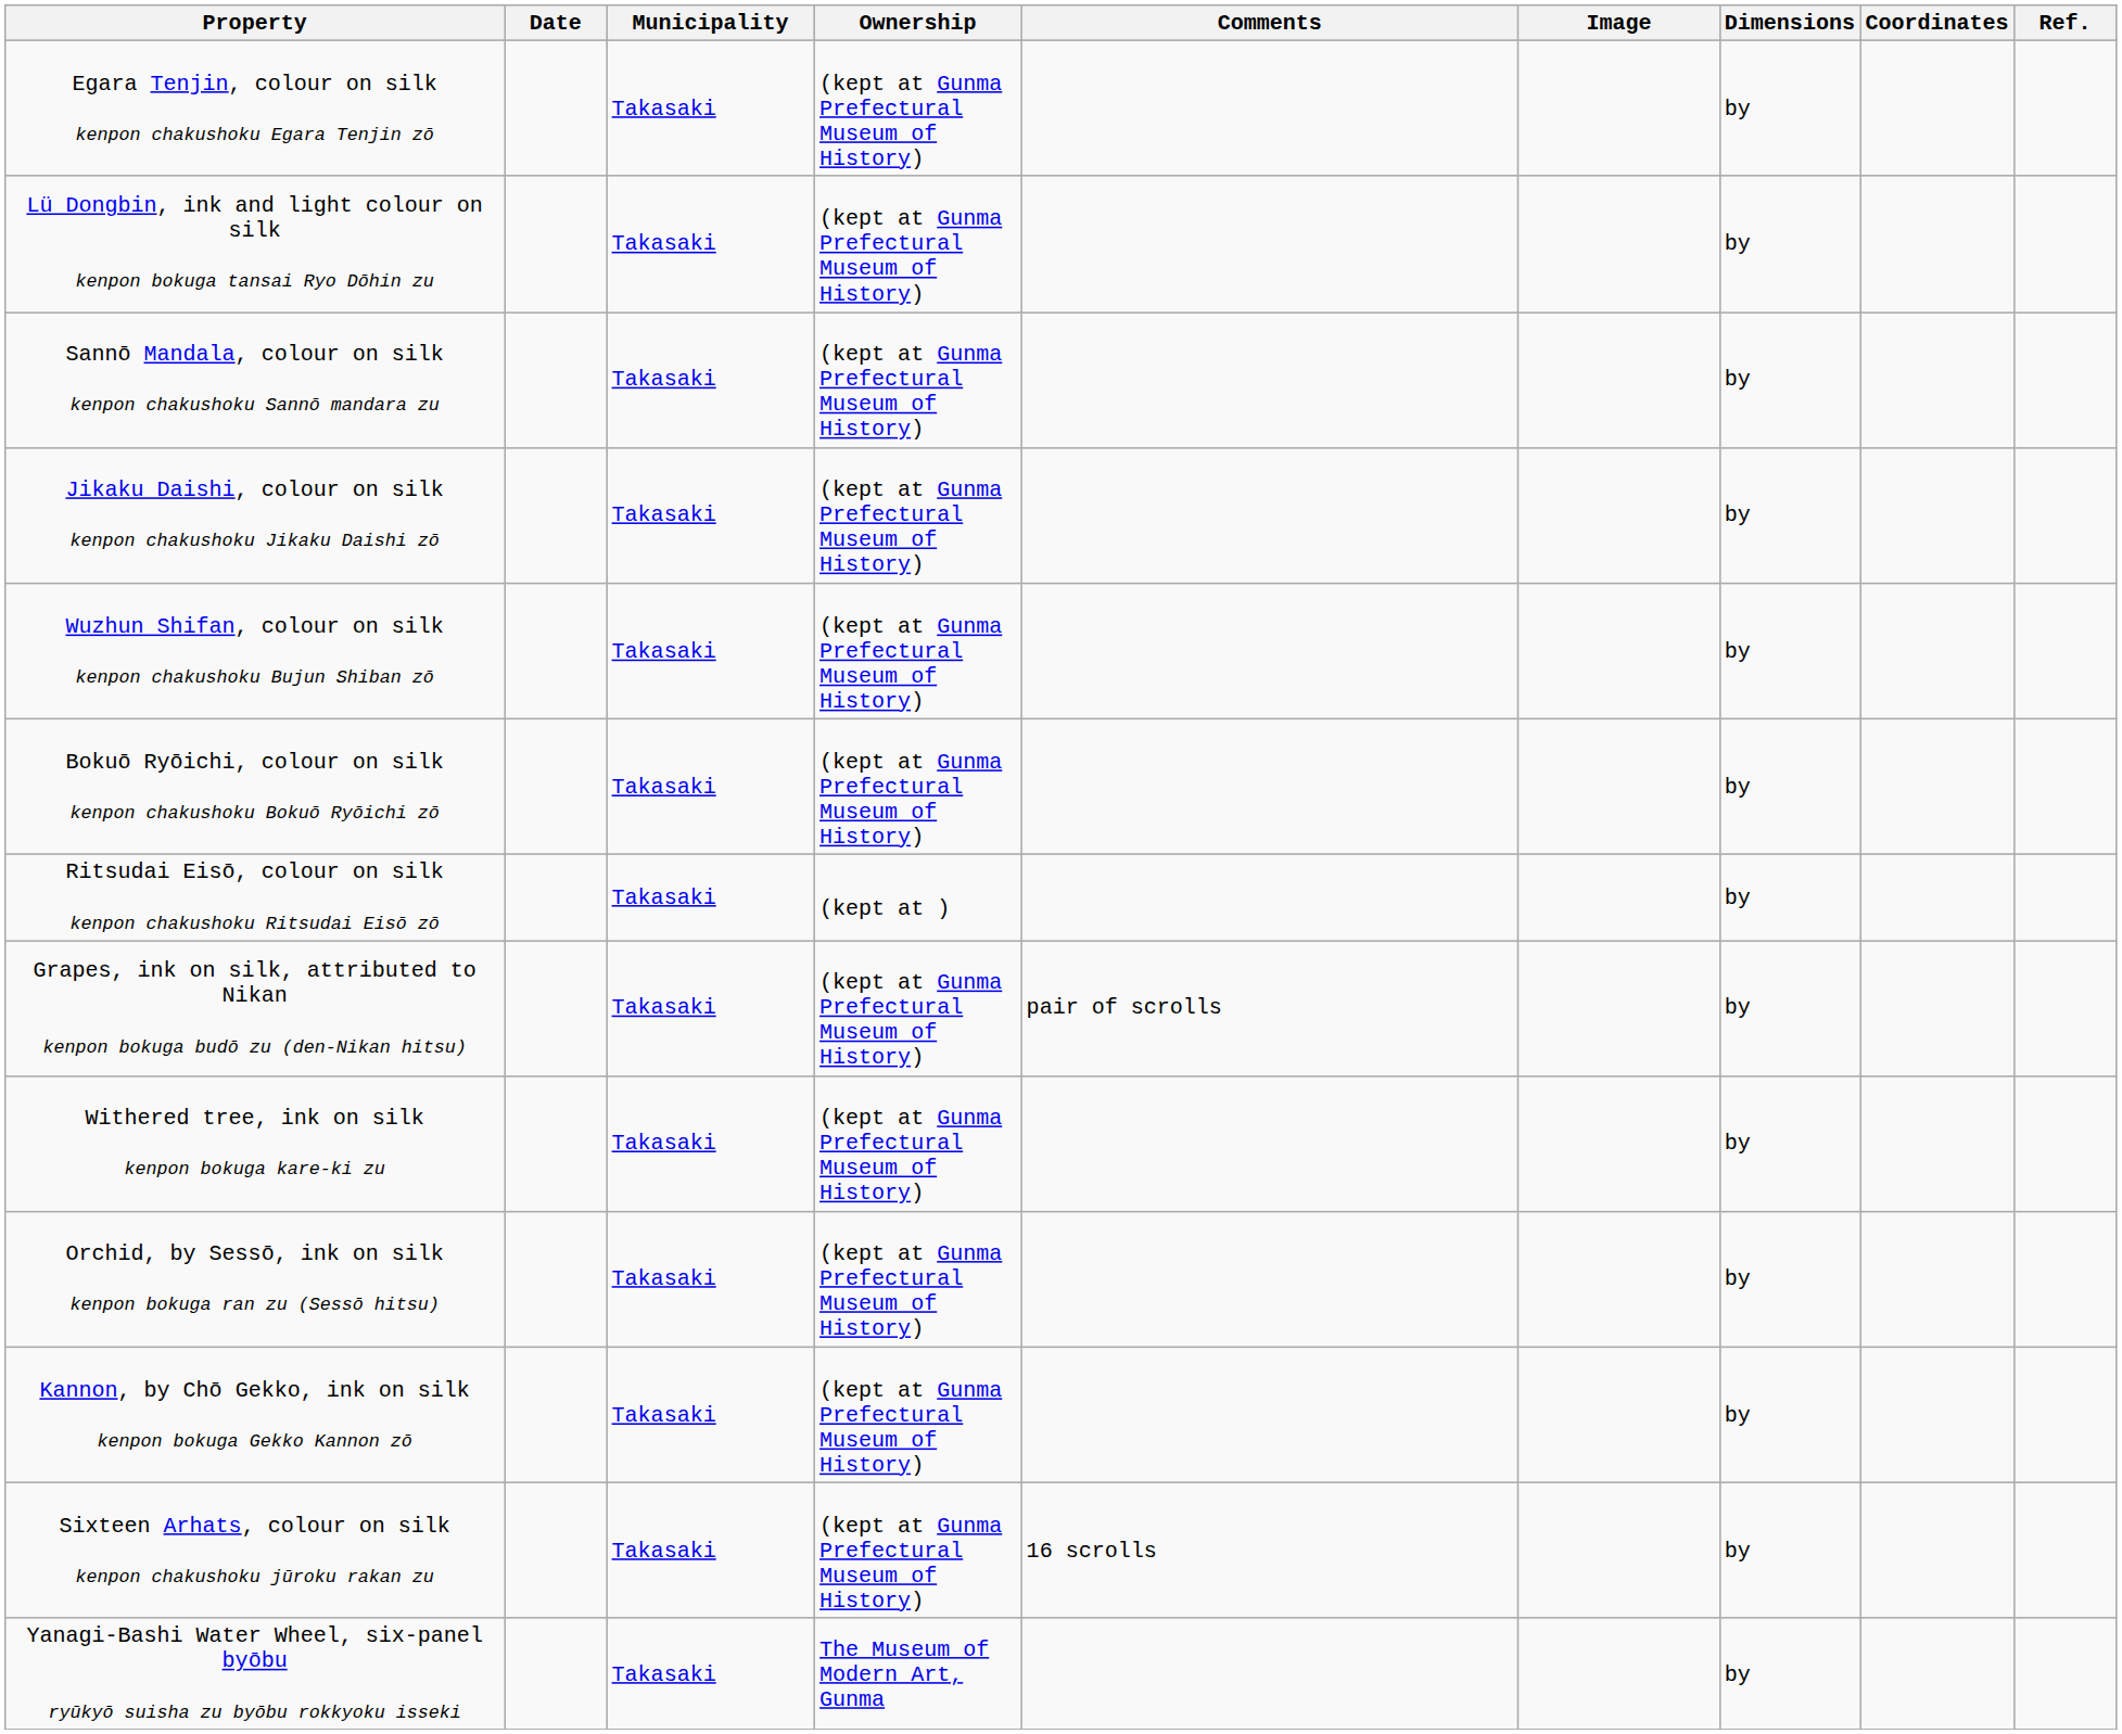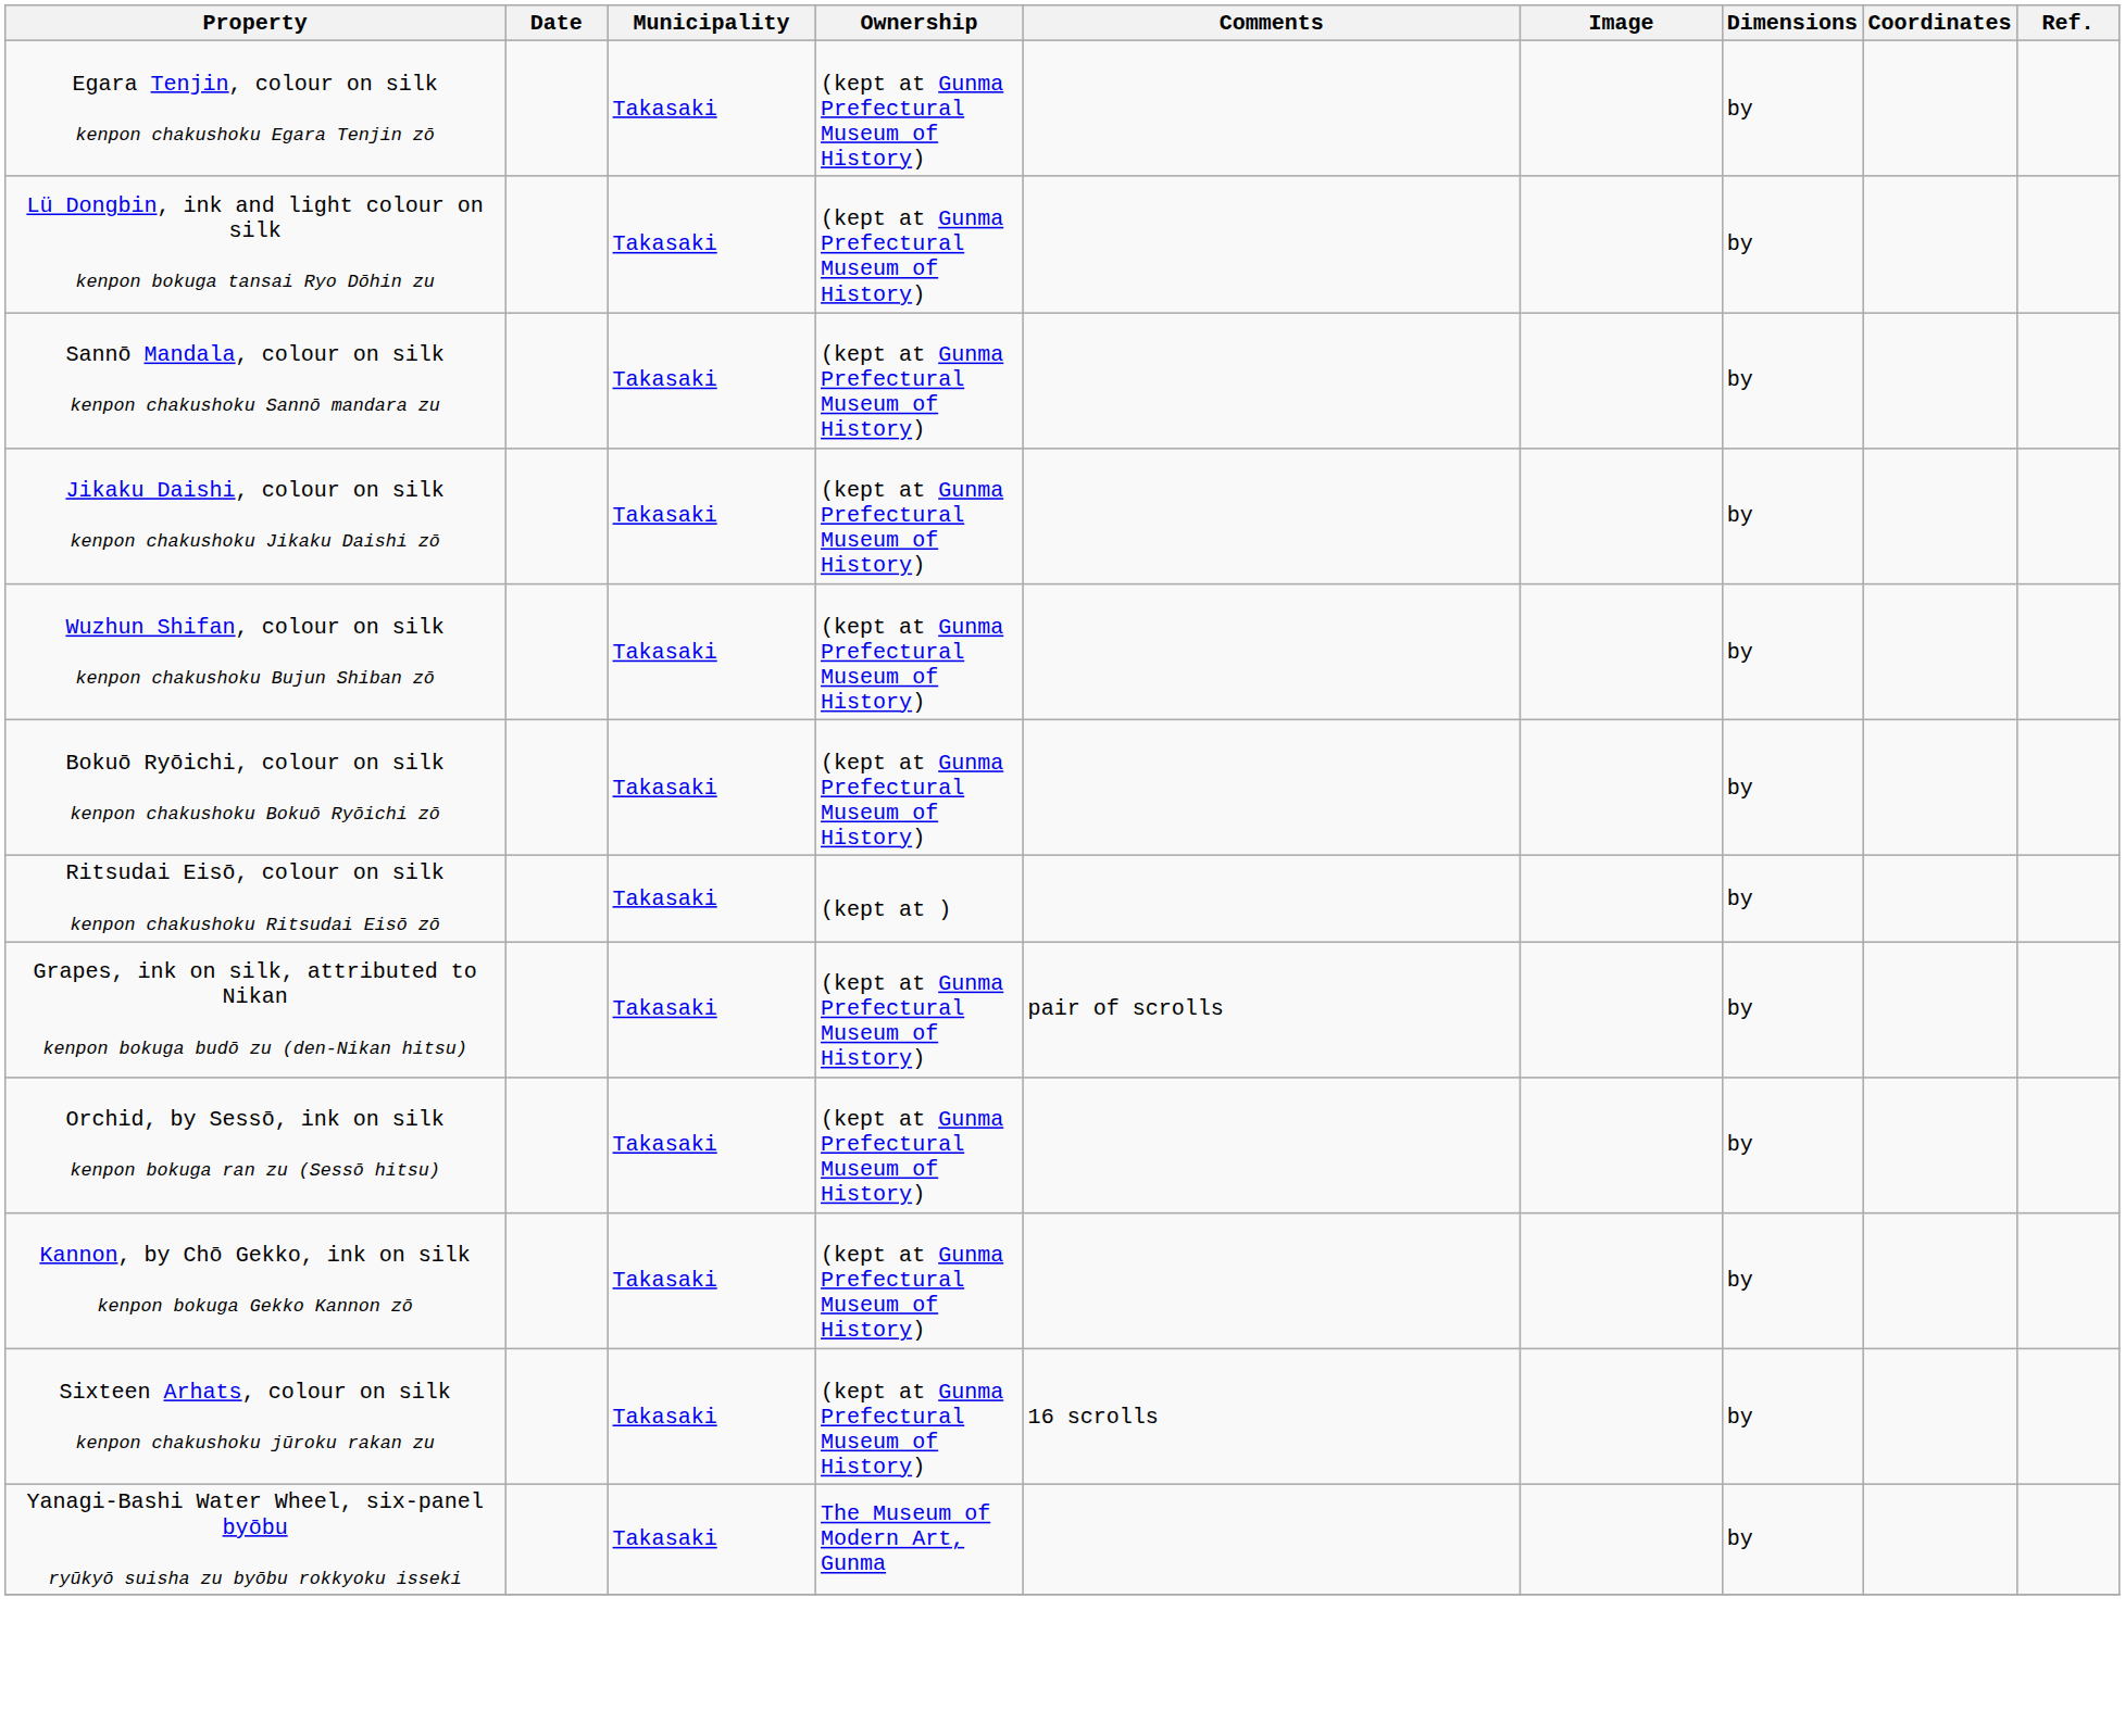- row: Withered tree, ink on silk kenpon bokuga kare-ki zu | Takasaki | (kept at Gunma Prefectural Museum of History) | by
